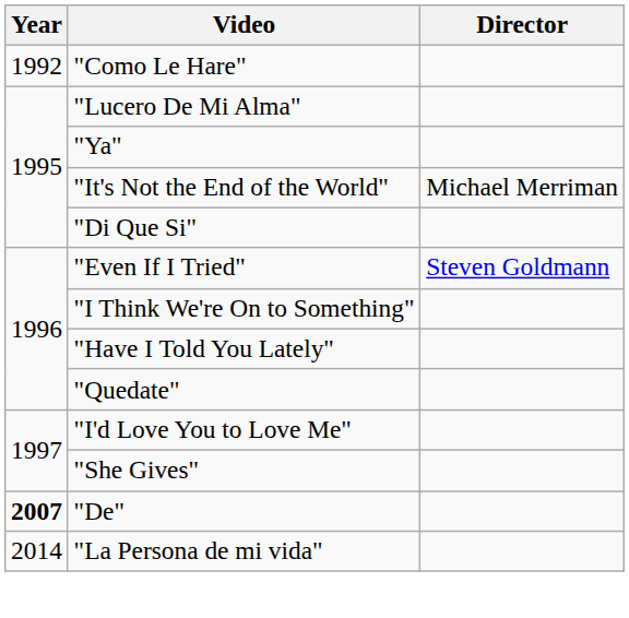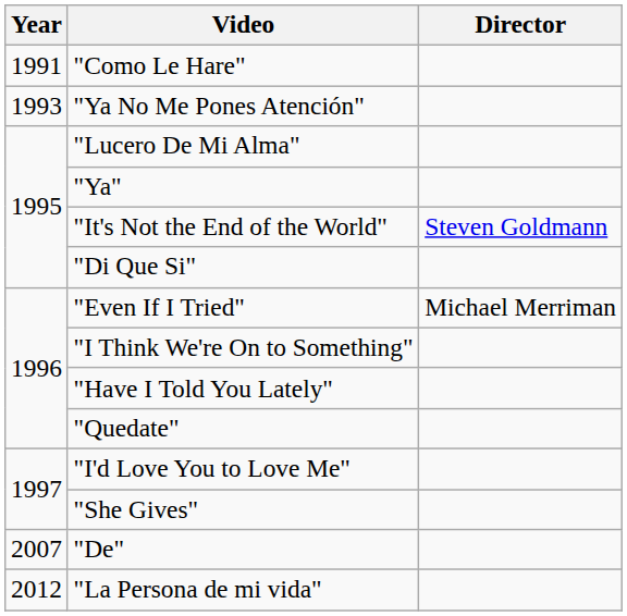"Como Le Hare" | Year: 1992 -> 1991
+ row: 1993 | "Ya No Me Pones Atención"
"It's Not the End of the World" | Director: Michael Merriman -> Steven Goldmann
"Even If I Tried" | Director: Steven Goldmann -> Michael Merriman
"De" | Year: bold -> normal
"La Persona de mi vida" | Year: 2014 -> 2012
